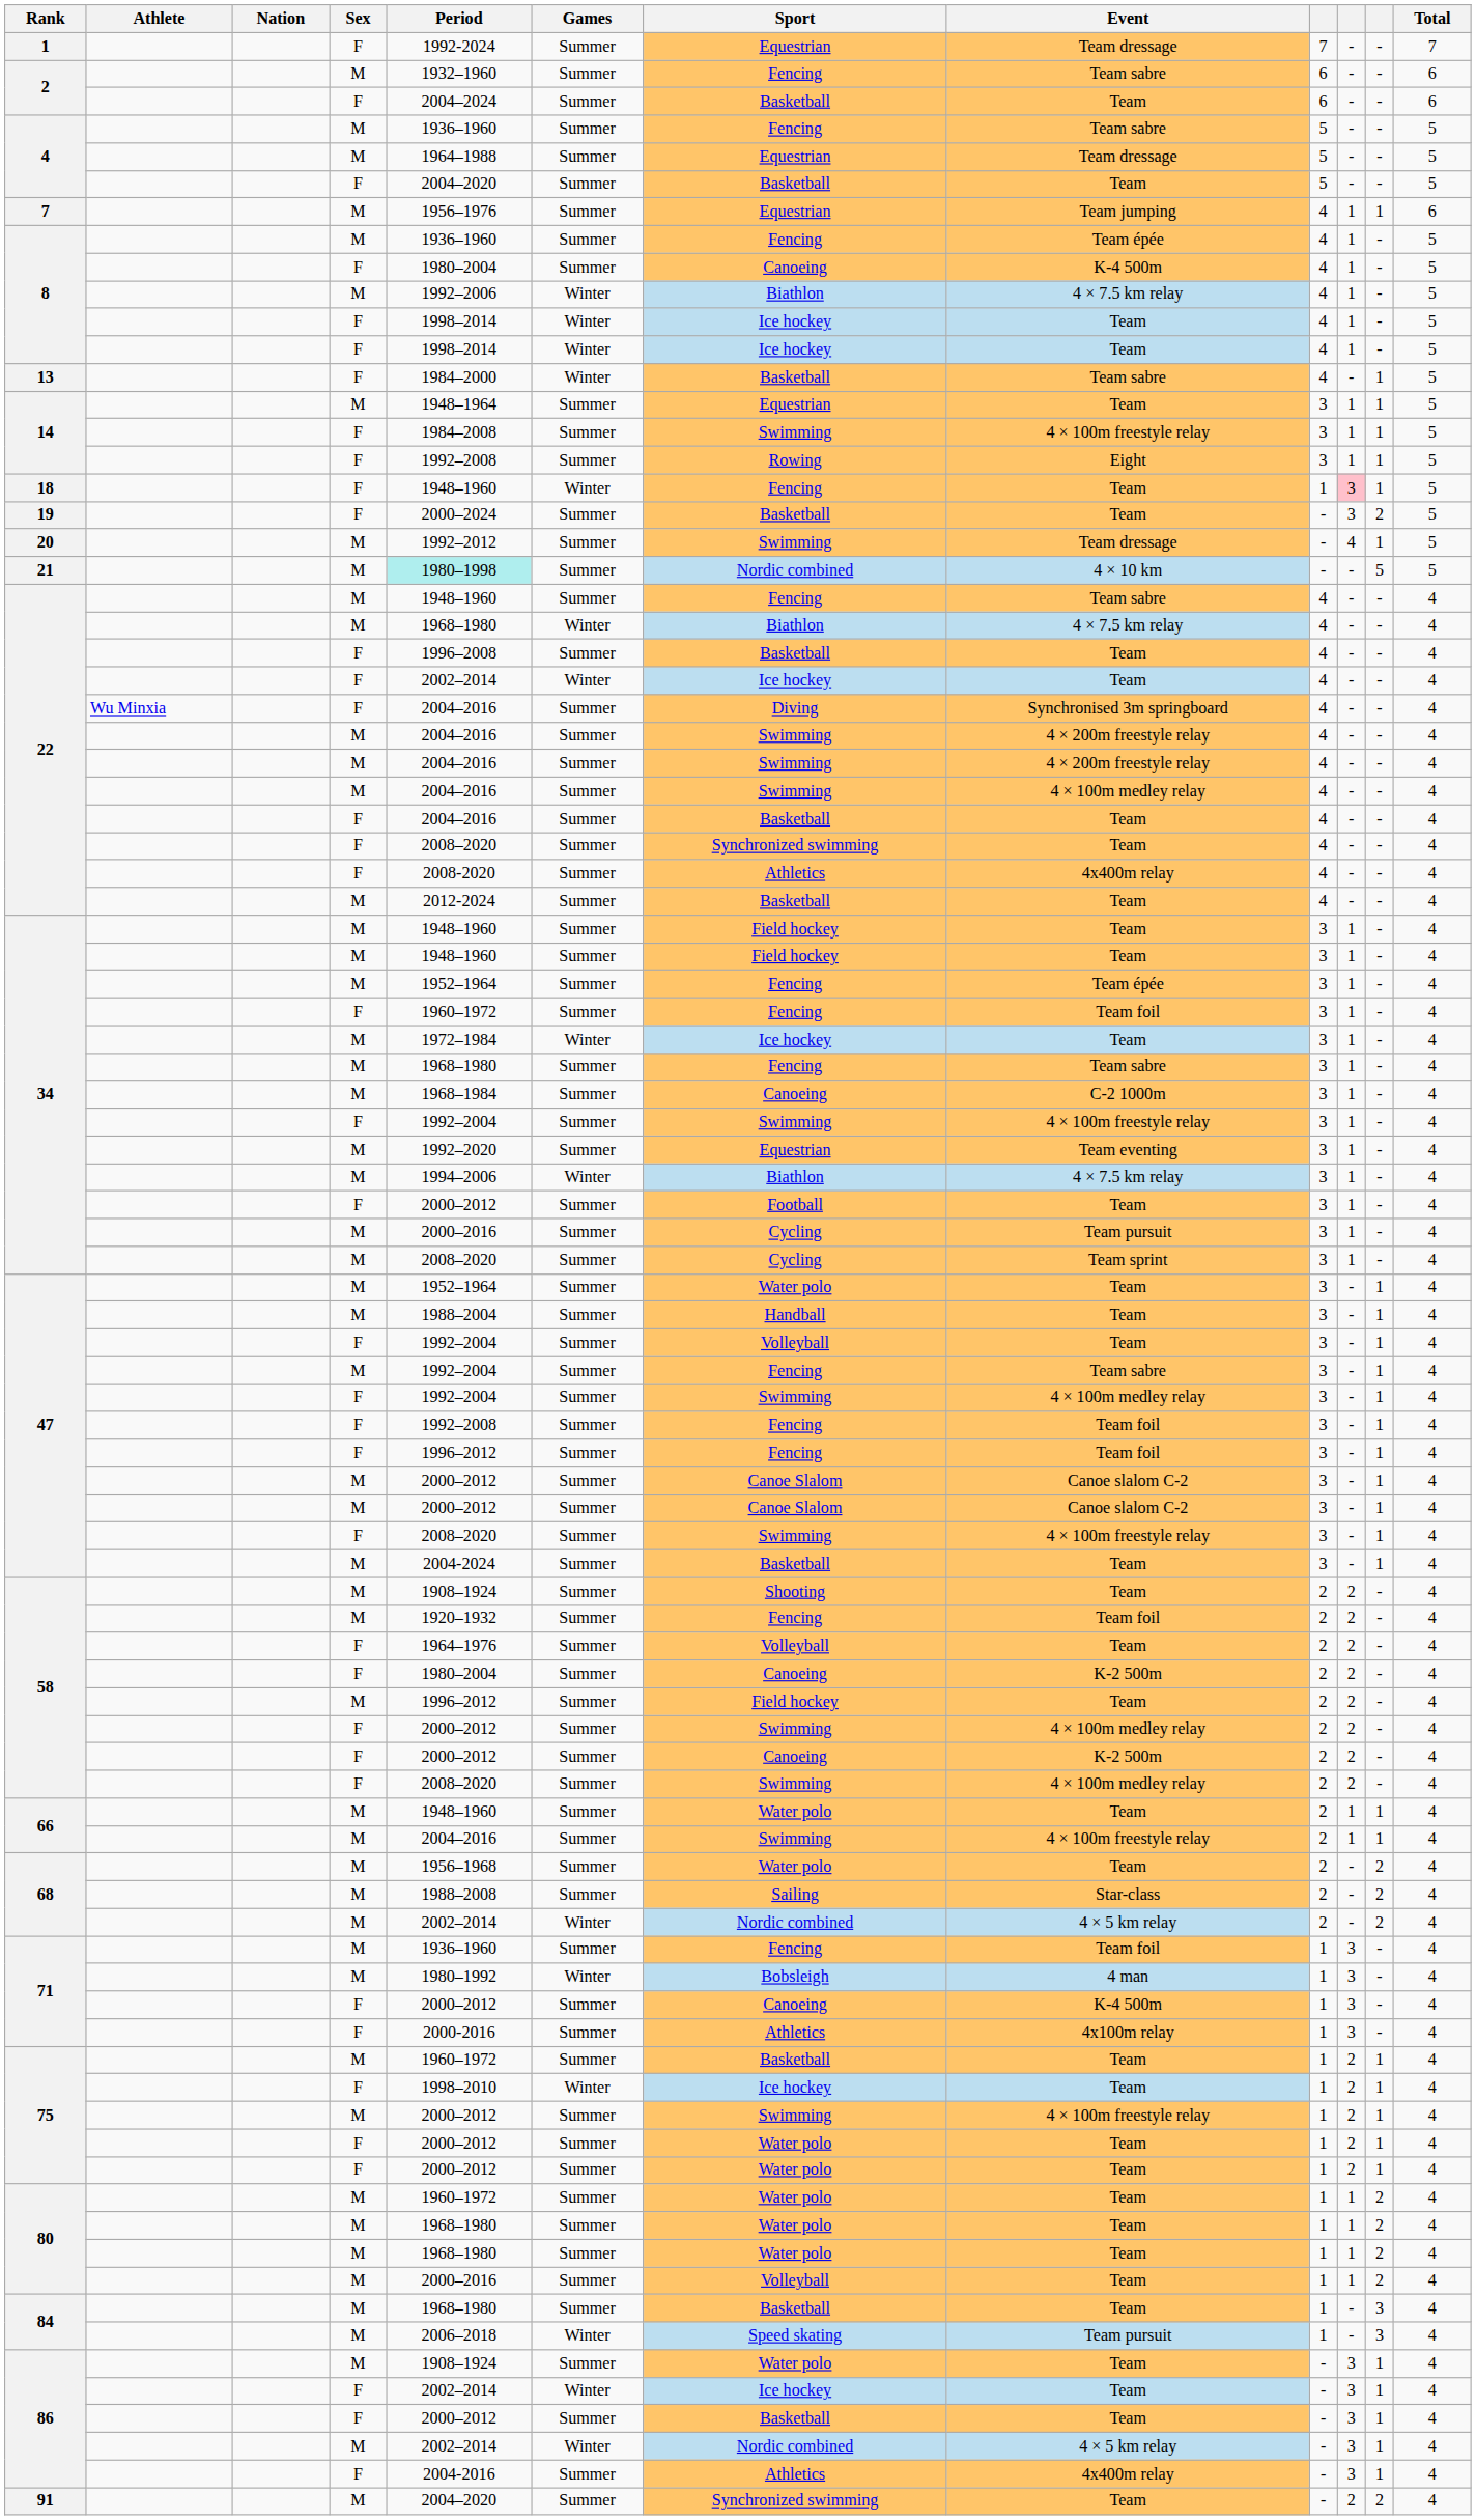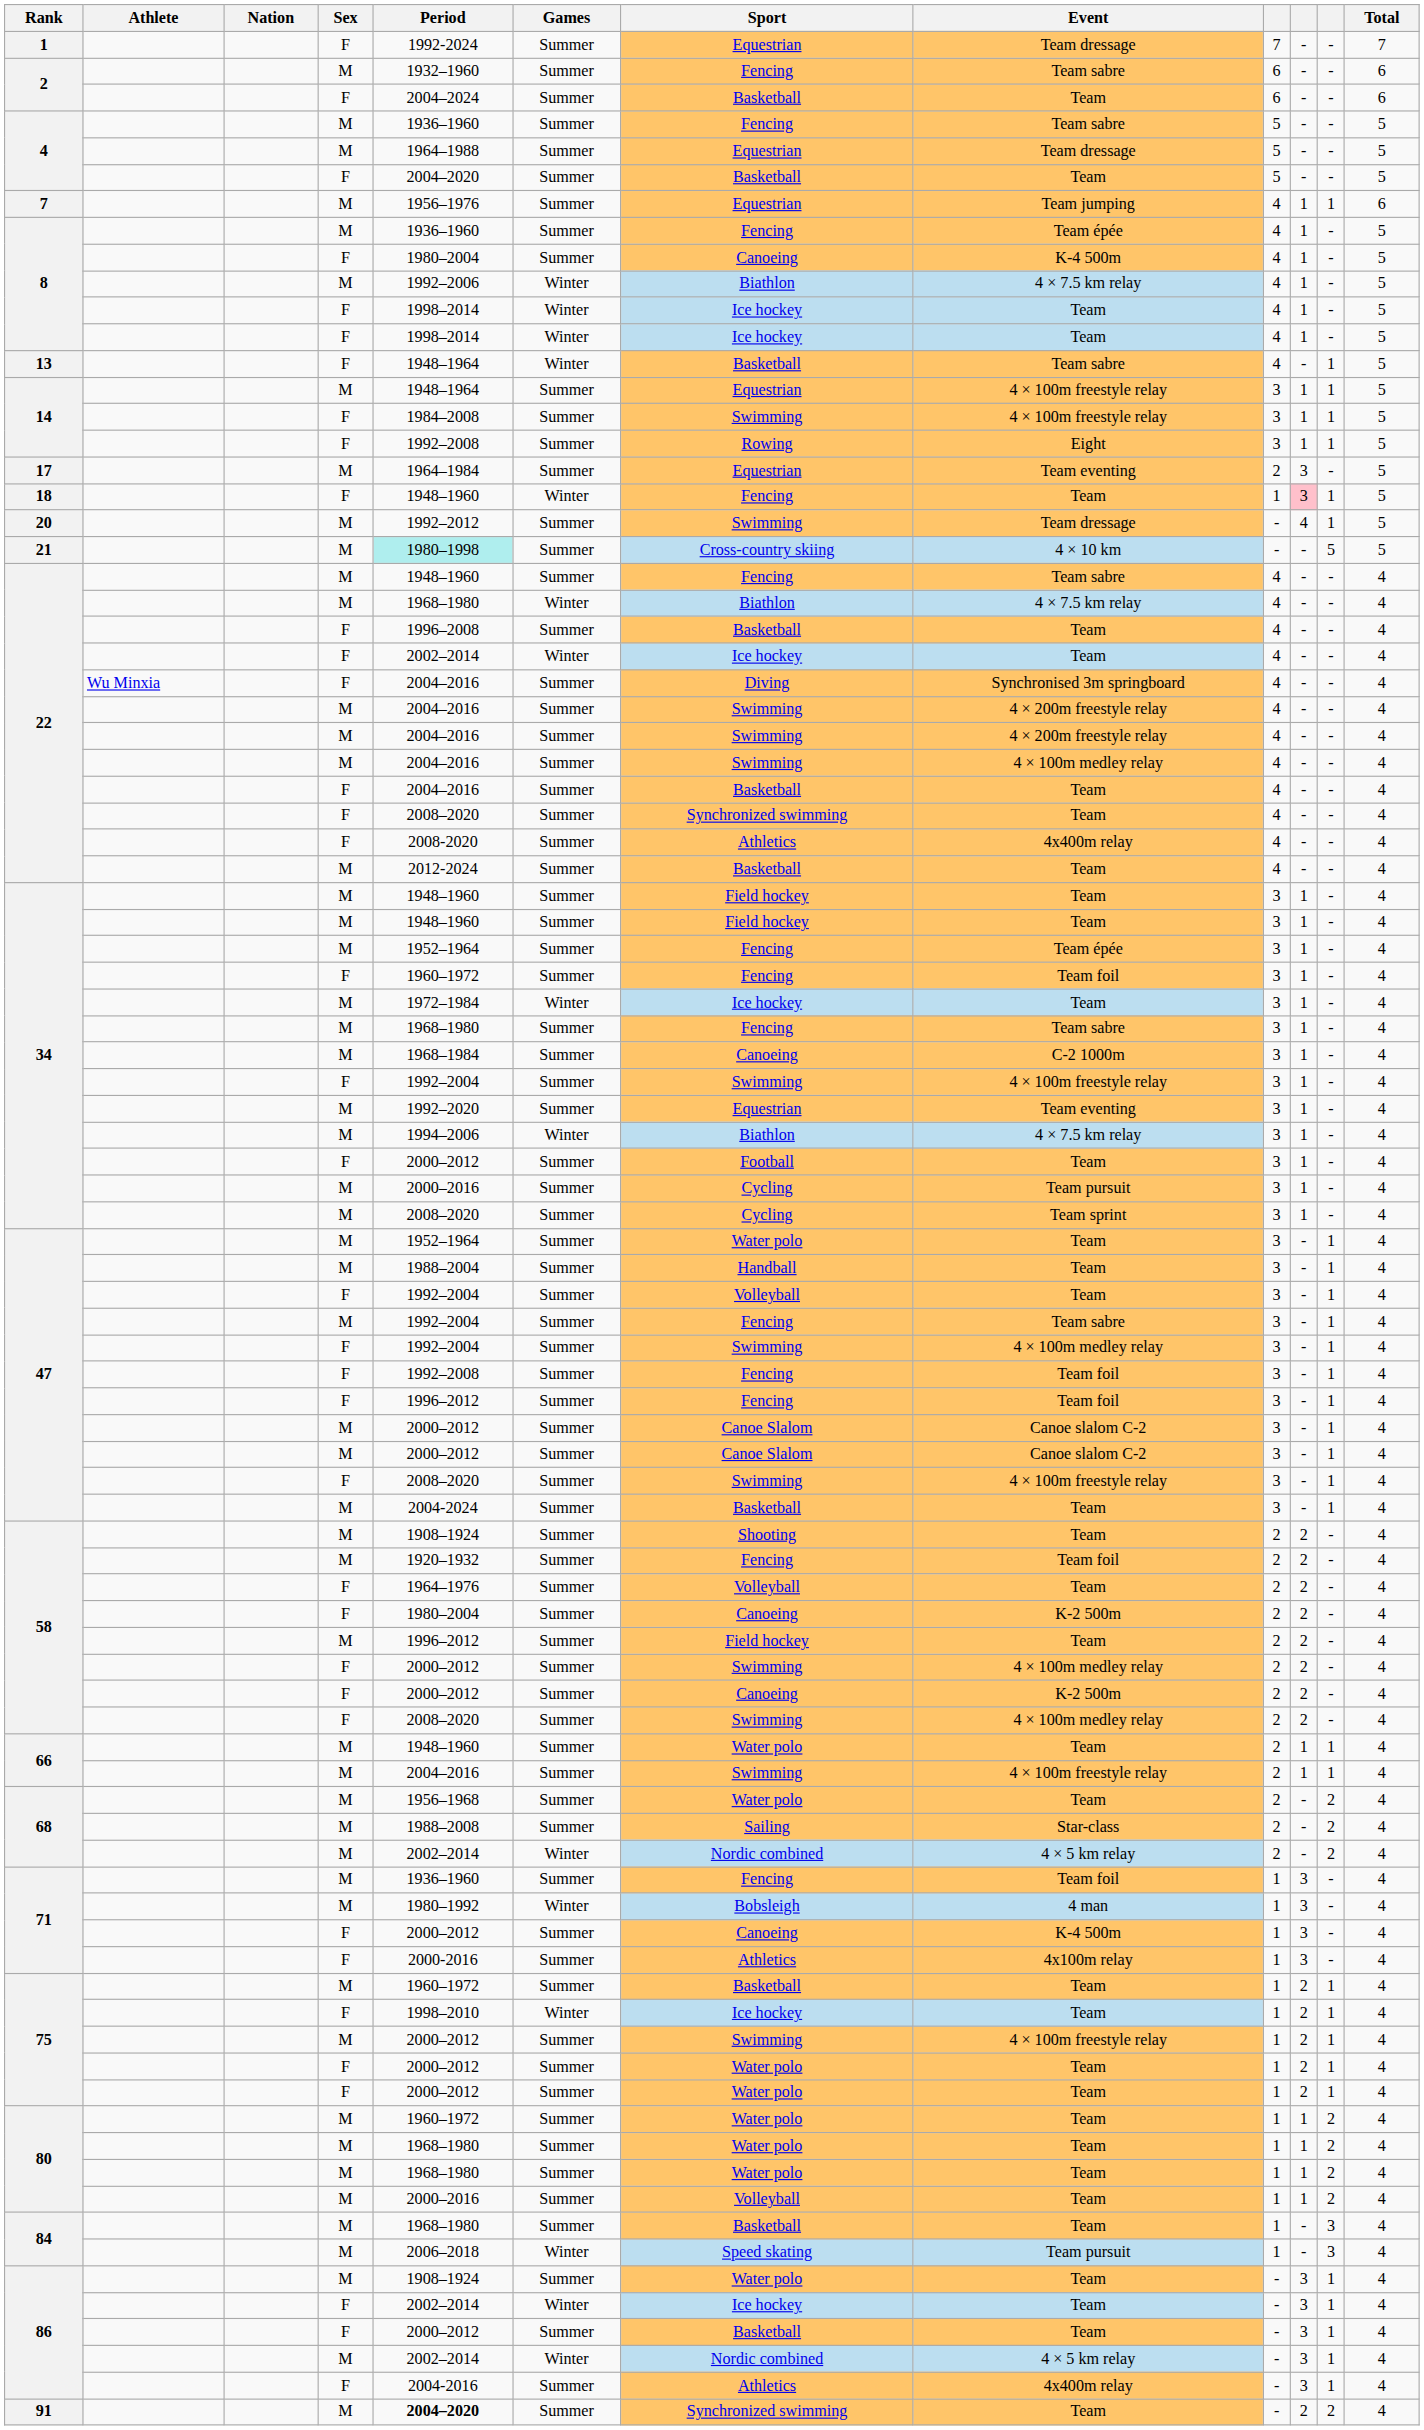13 | Period: 1984–2000 -> 1948–1964
14 / M | Event: Team -> 4 × 100m freestyle relay
+ row: 17 | M | 1964–1984 | Summer | Equestrian | Team eventing | 2 | 3 | - | 5
- row: 19 | F | 2000–2024 | Summer | Basketball | Team | - | 3 | 2 | 5
21 | Sport: Nordic combined -> Cross-country skiing
91 | Period: normal -> bold
